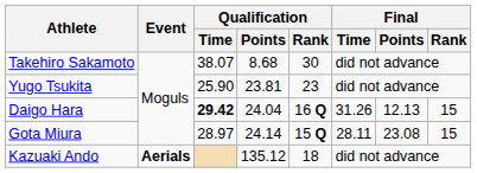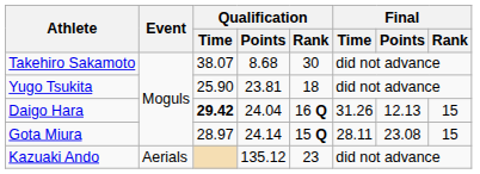Yugo Tsukita | Qualification / Rank: 23 -> 18
Kazuaki Ando | Event: bold -> normal
Kazuaki Ando | Qualification / Rank: 18 -> 23
